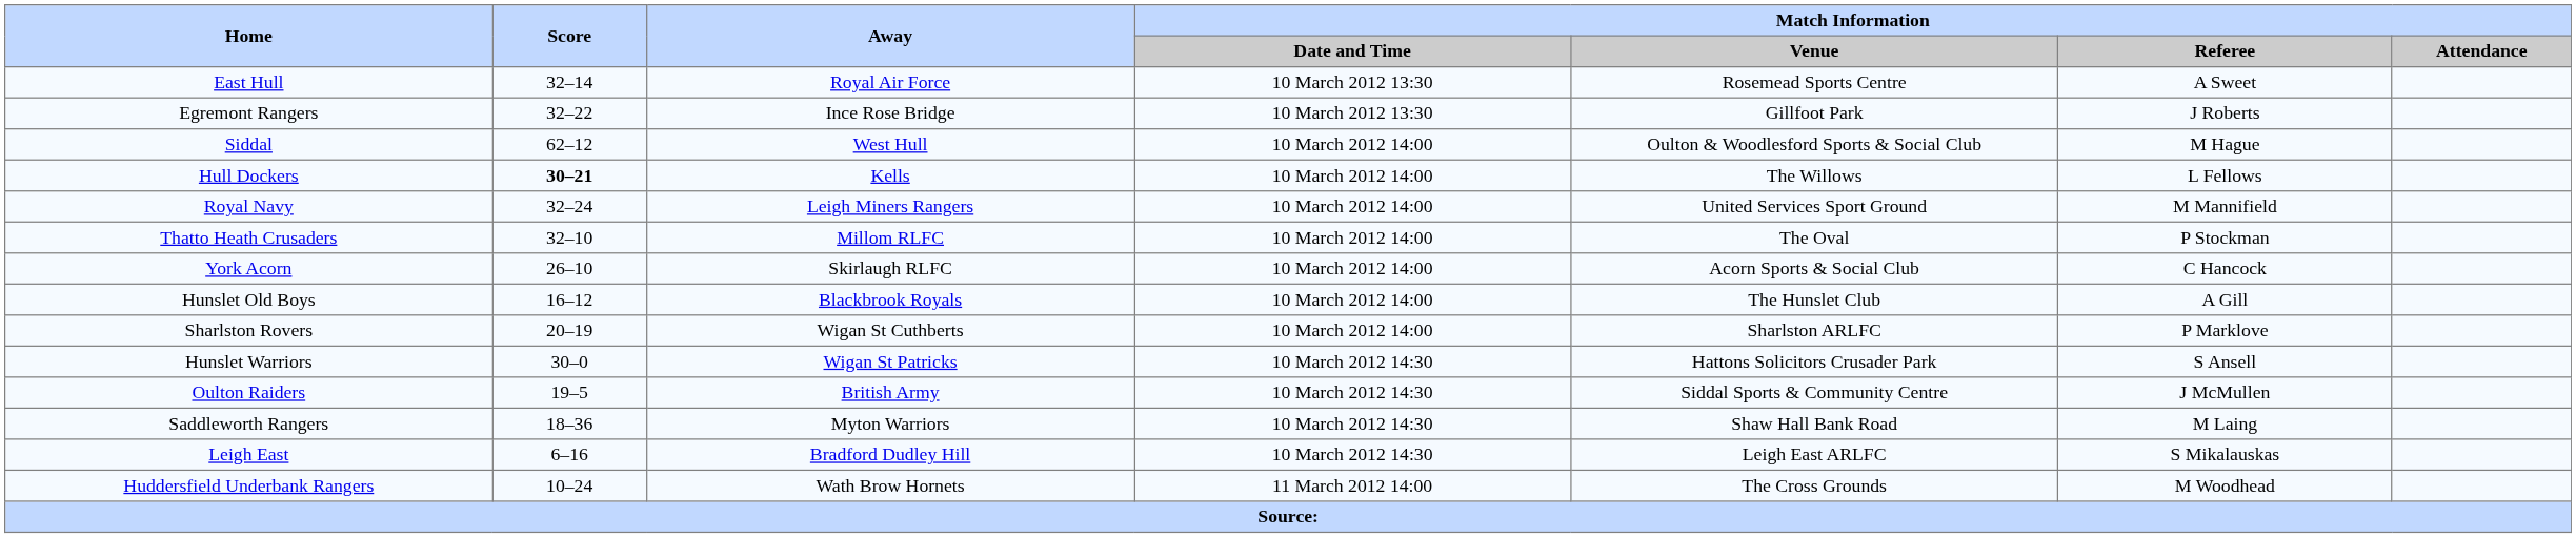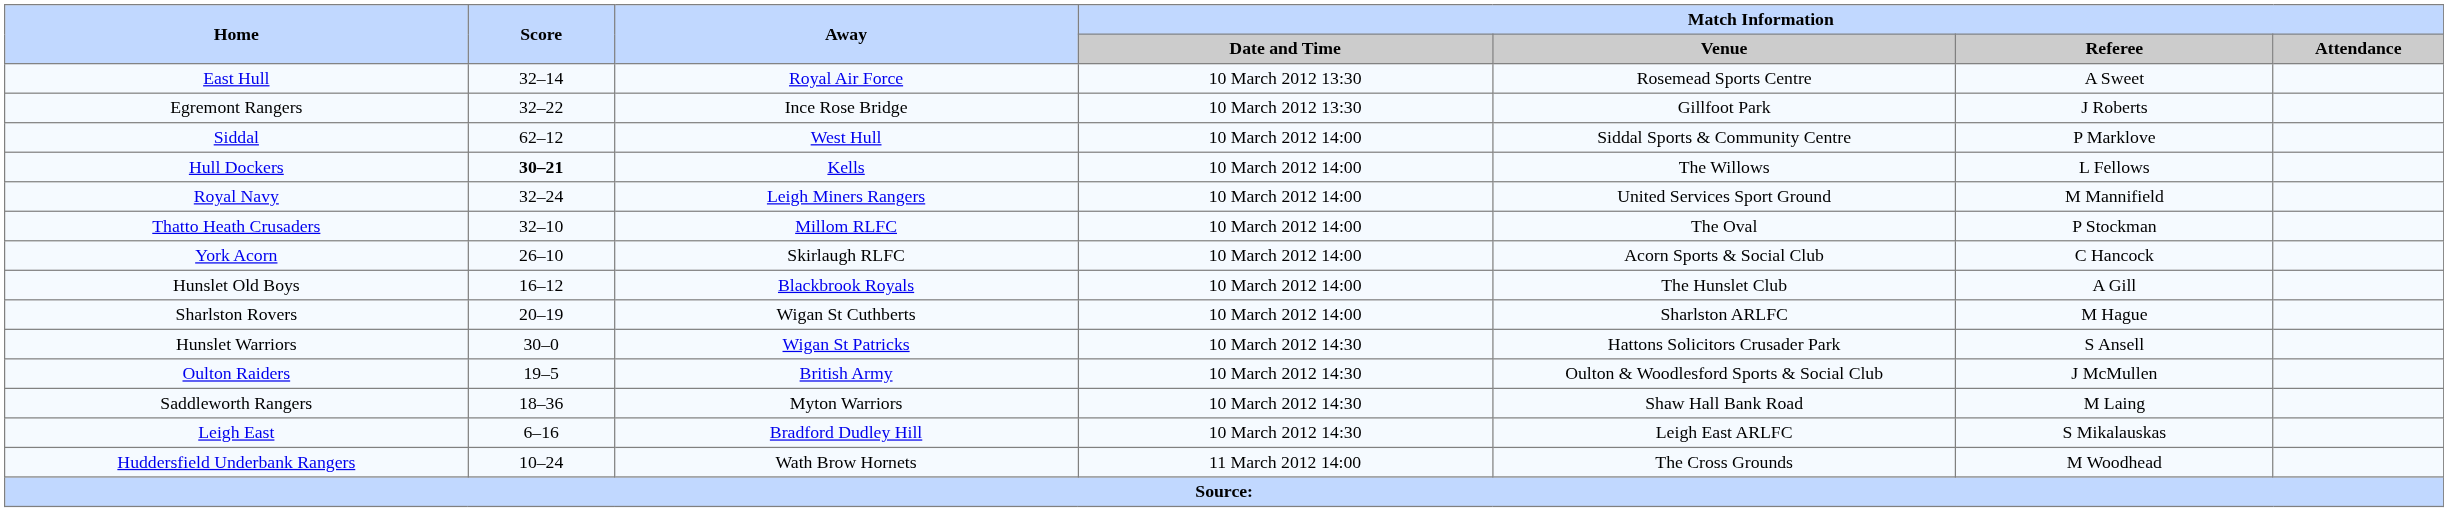Siddal | Match Information / Venue: Oulton & Woodlesford Sports & Social Club -> Siddal Sports & Community Centre
Siddal | Match Information / Referee: M Hague -> P Marklove
Sharlston Rovers | Match Information / Referee: P Marklove -> M Hague
Oulton Raiders | Match Information / Venue: Siddal Sports & Community Centre -> Oulton & Woodlesford Sports & Social Club
